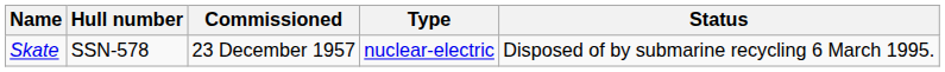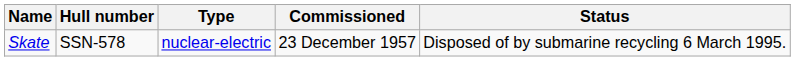columns swapped: Type <-> Commissioned
